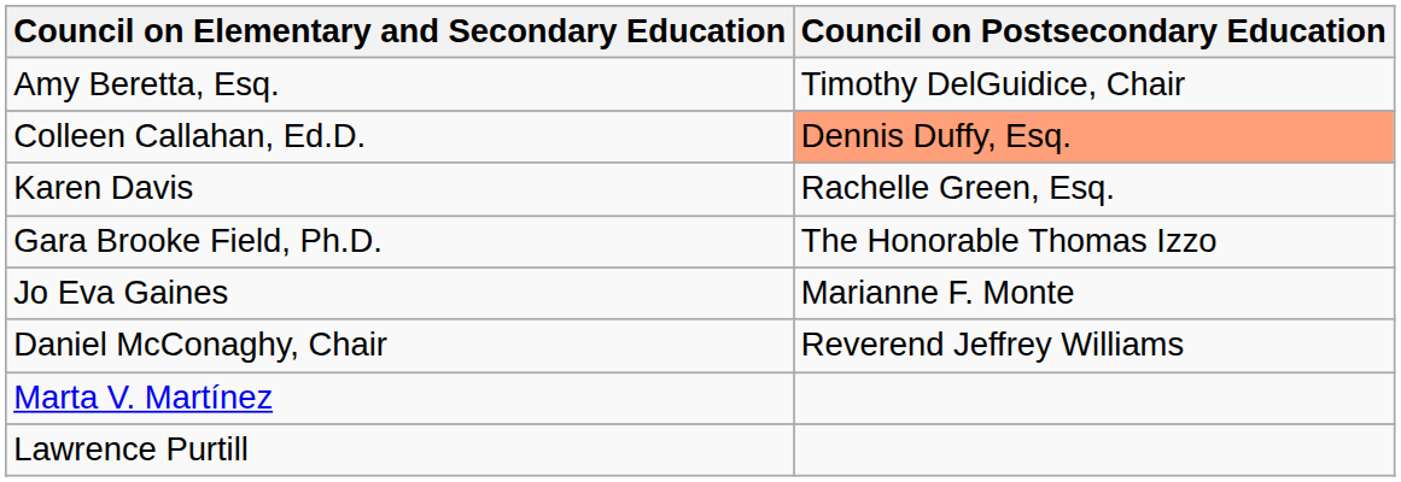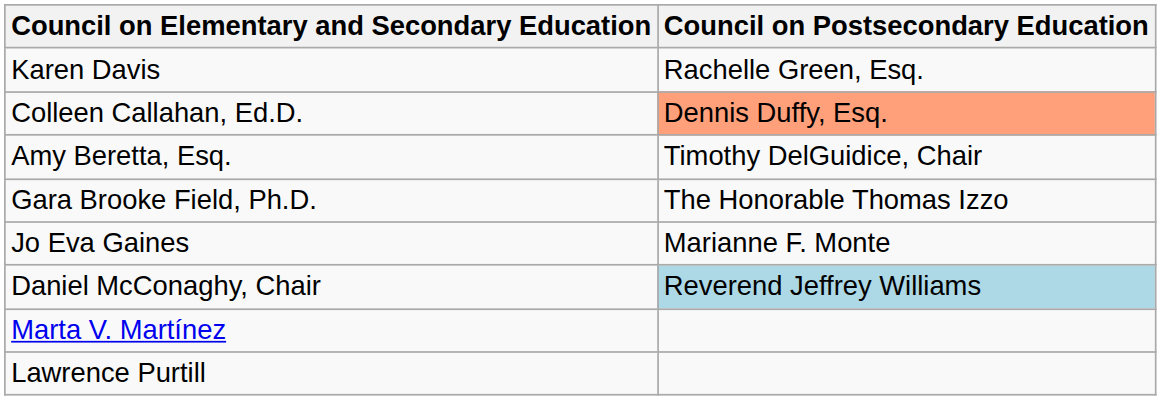rows swapped: Amy Beretta, Esq. <-> Karen Davis
Daniel McConaghy, Chair | Council on Postsecondary Education: no background -> lightblue background
